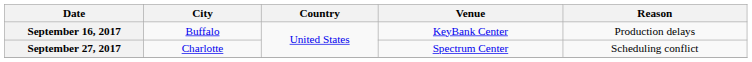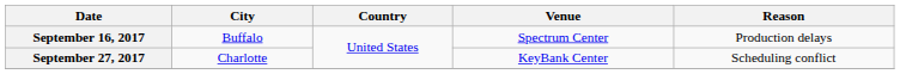September 16, 2017 | Venue: KeyBank Center -> Spectrum Center
September 27, 2017 | Venue: Spectrum Center -> KeyBank Center
